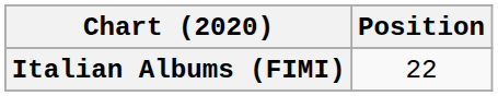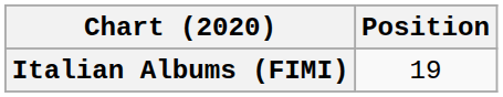Italian Albums (FIMI) | Position: 22 -> 19
